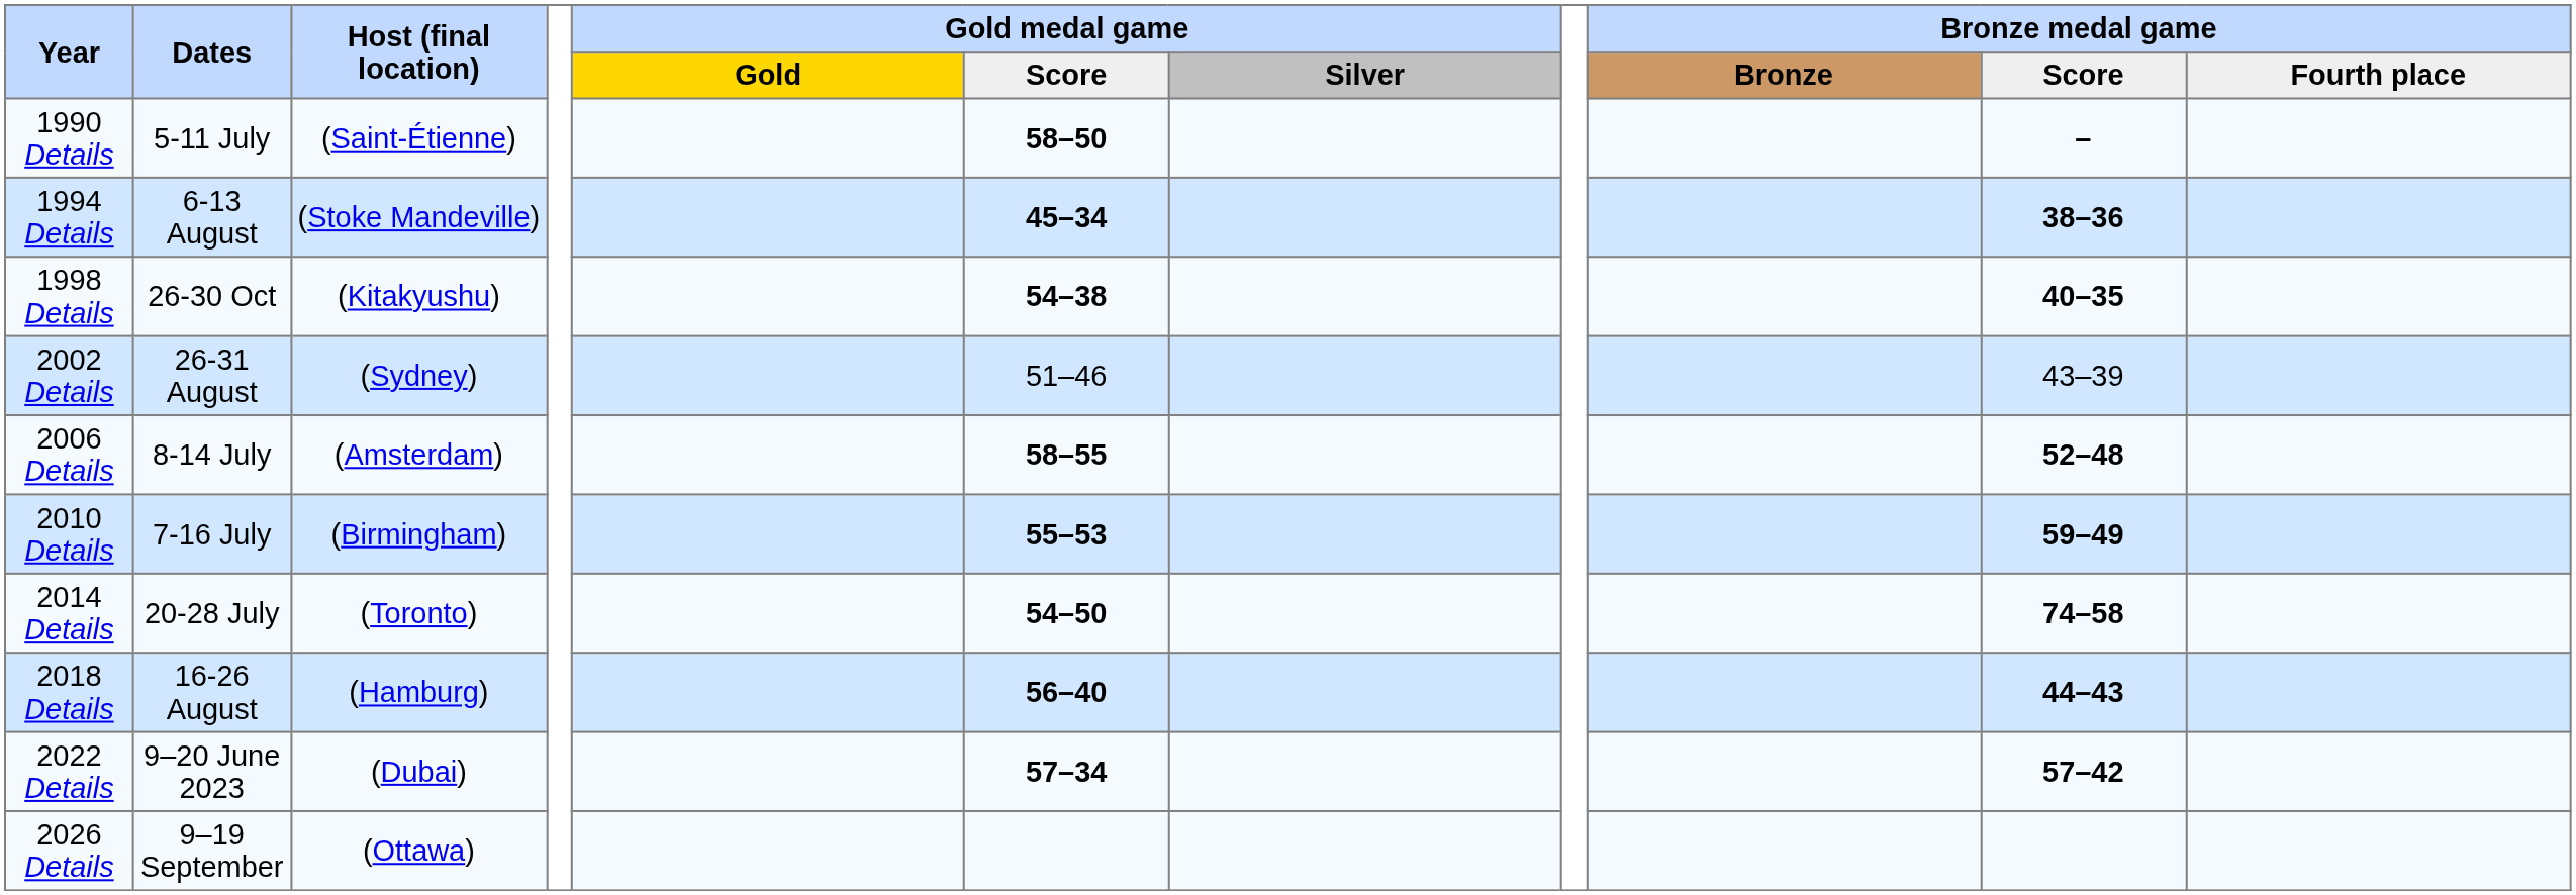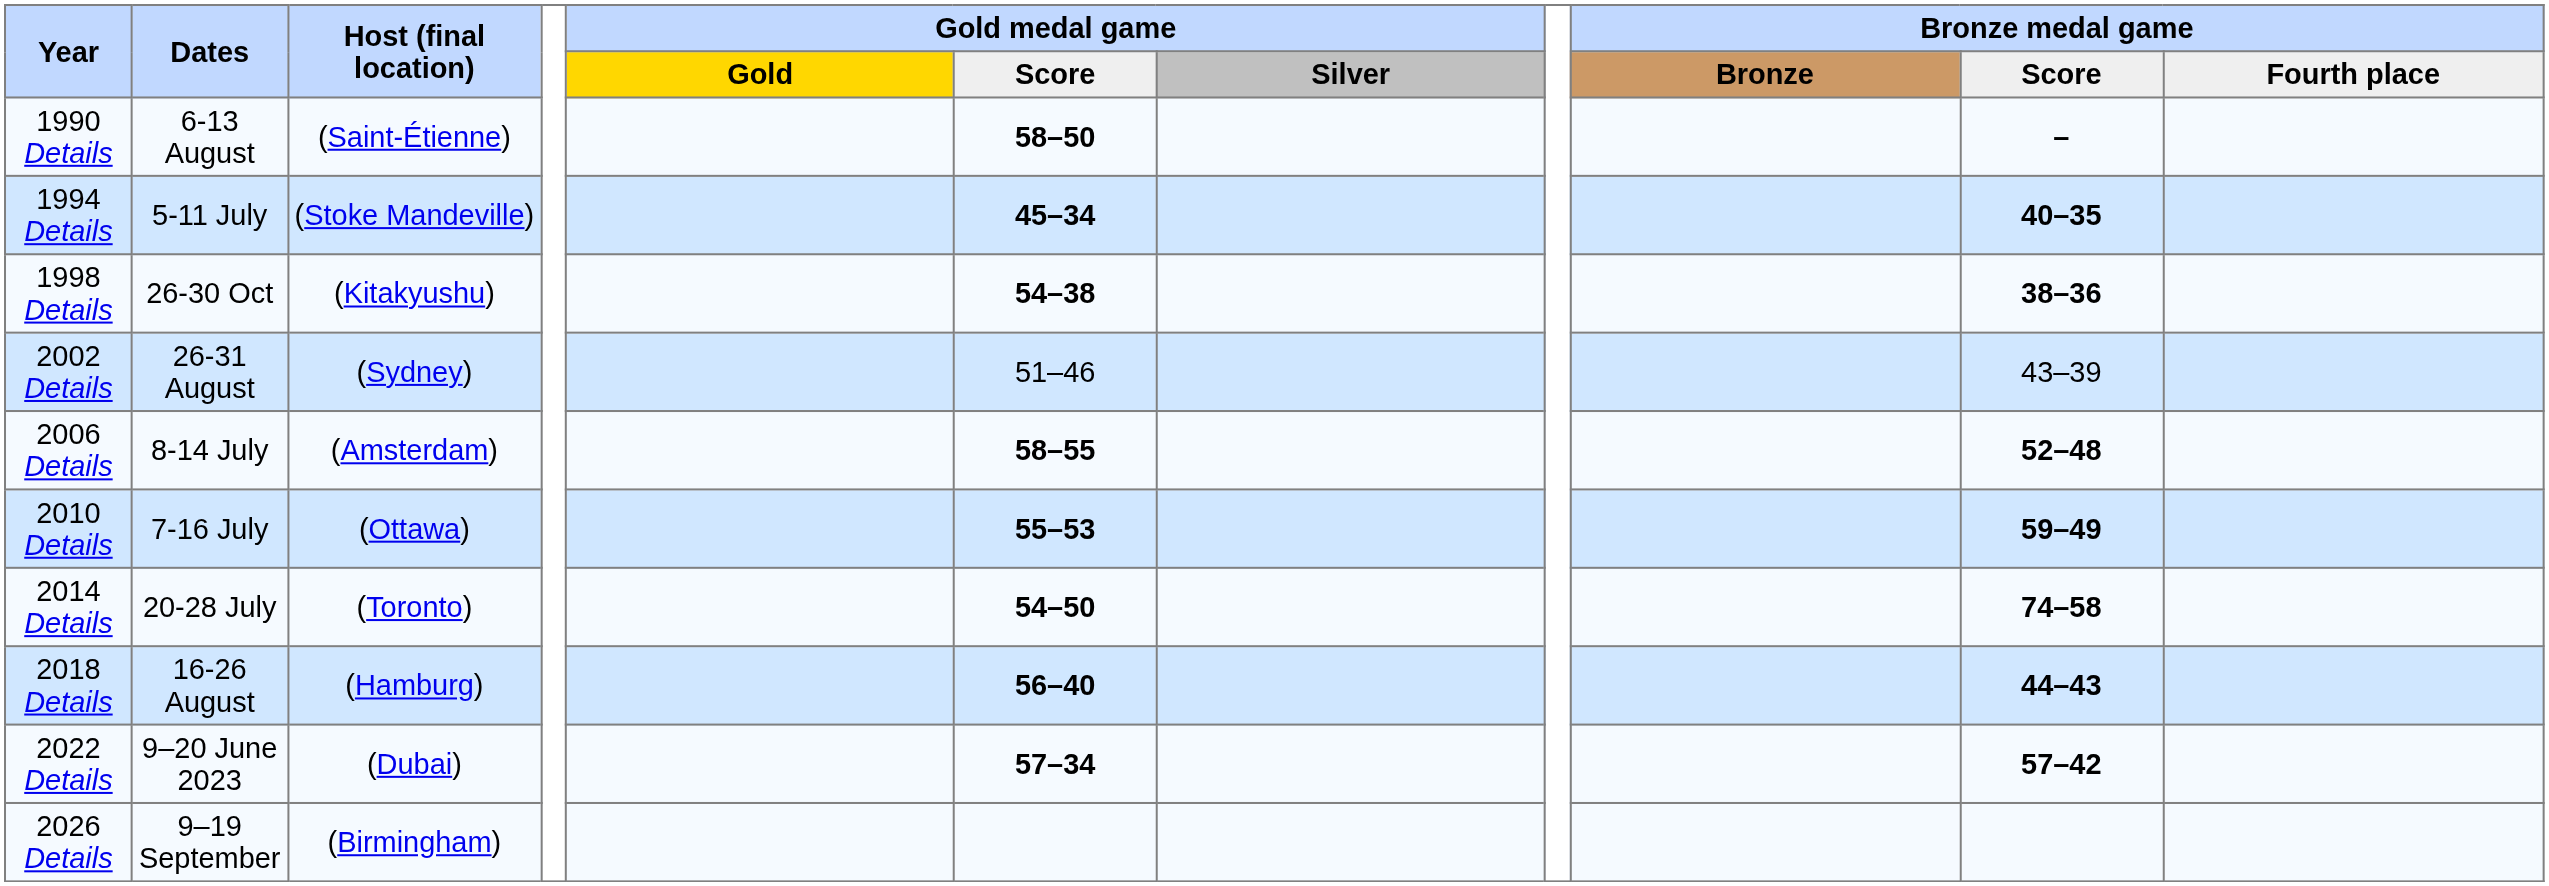1990 Details | Dates: 5-11 July -> 6-13 August
1994 Details | Dates: 6-13 August -> 5-11 July
1994 Details | column 10: 38–36 -> 40–35
1998 Details | column 10: 40–35 -> 38–36
2010 Details | Host (final location): (Birmingham) -> (Ottawa)
2026 Details | Host (final location): (Ottawa) -> (Birmingham)
